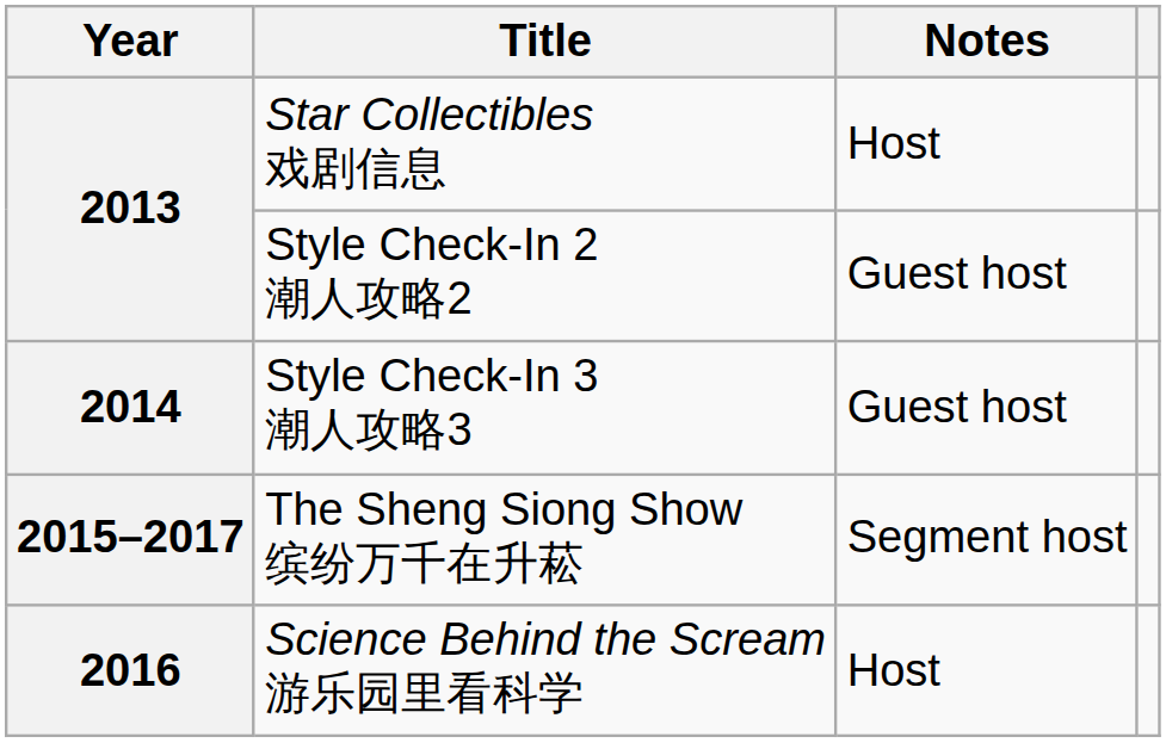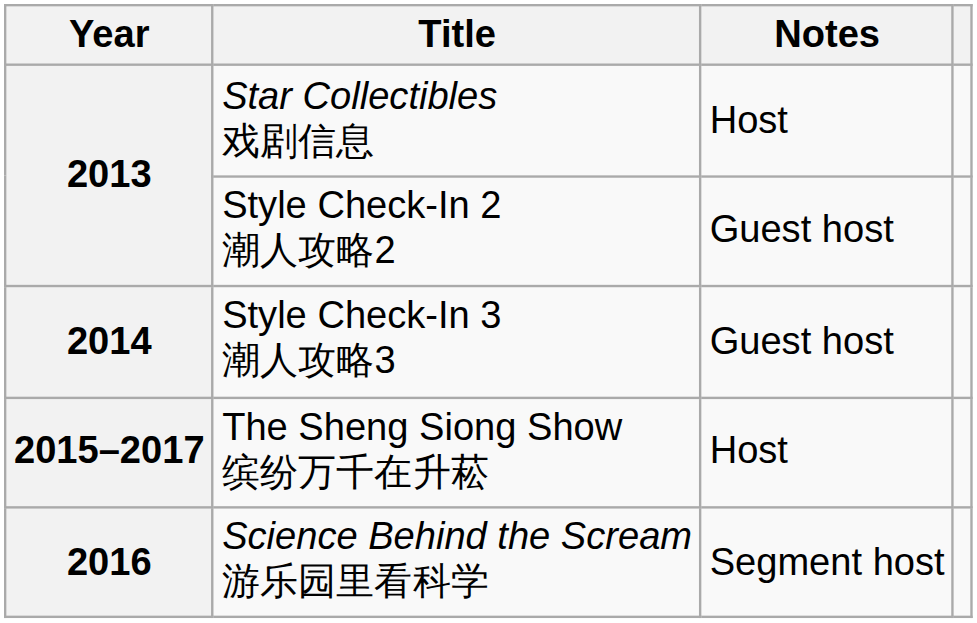The Sheng Siong Show 缤纷万千在升菘 | Notes: Segment host -> Host
Science Behind the Scream 游乐园里看科学 | Notes: Host -> Segment host
